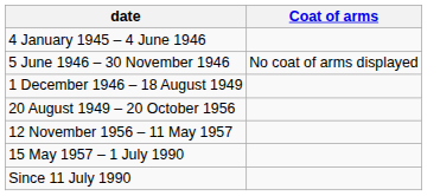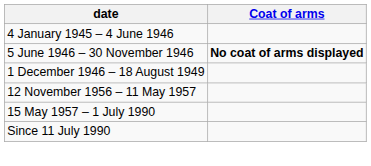5 June 1946 – 30 November 1946 | Coat of arms: normal -> bold
- row: 20 August 1949 – 20 October 1956
